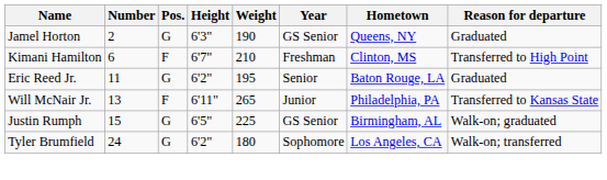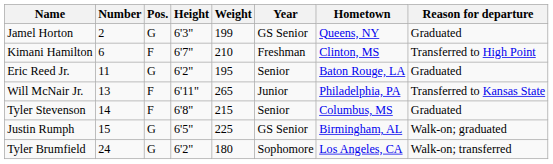Jamel Horton | Weight: 190 -> 199
+ row: Tyler Stevenson | 14 | F | 6'8" | 215 | Senior | Columbus, MS | Graduated
